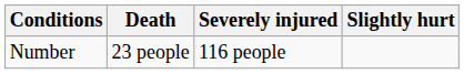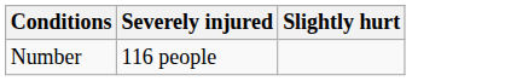- column: Death | 23 people
